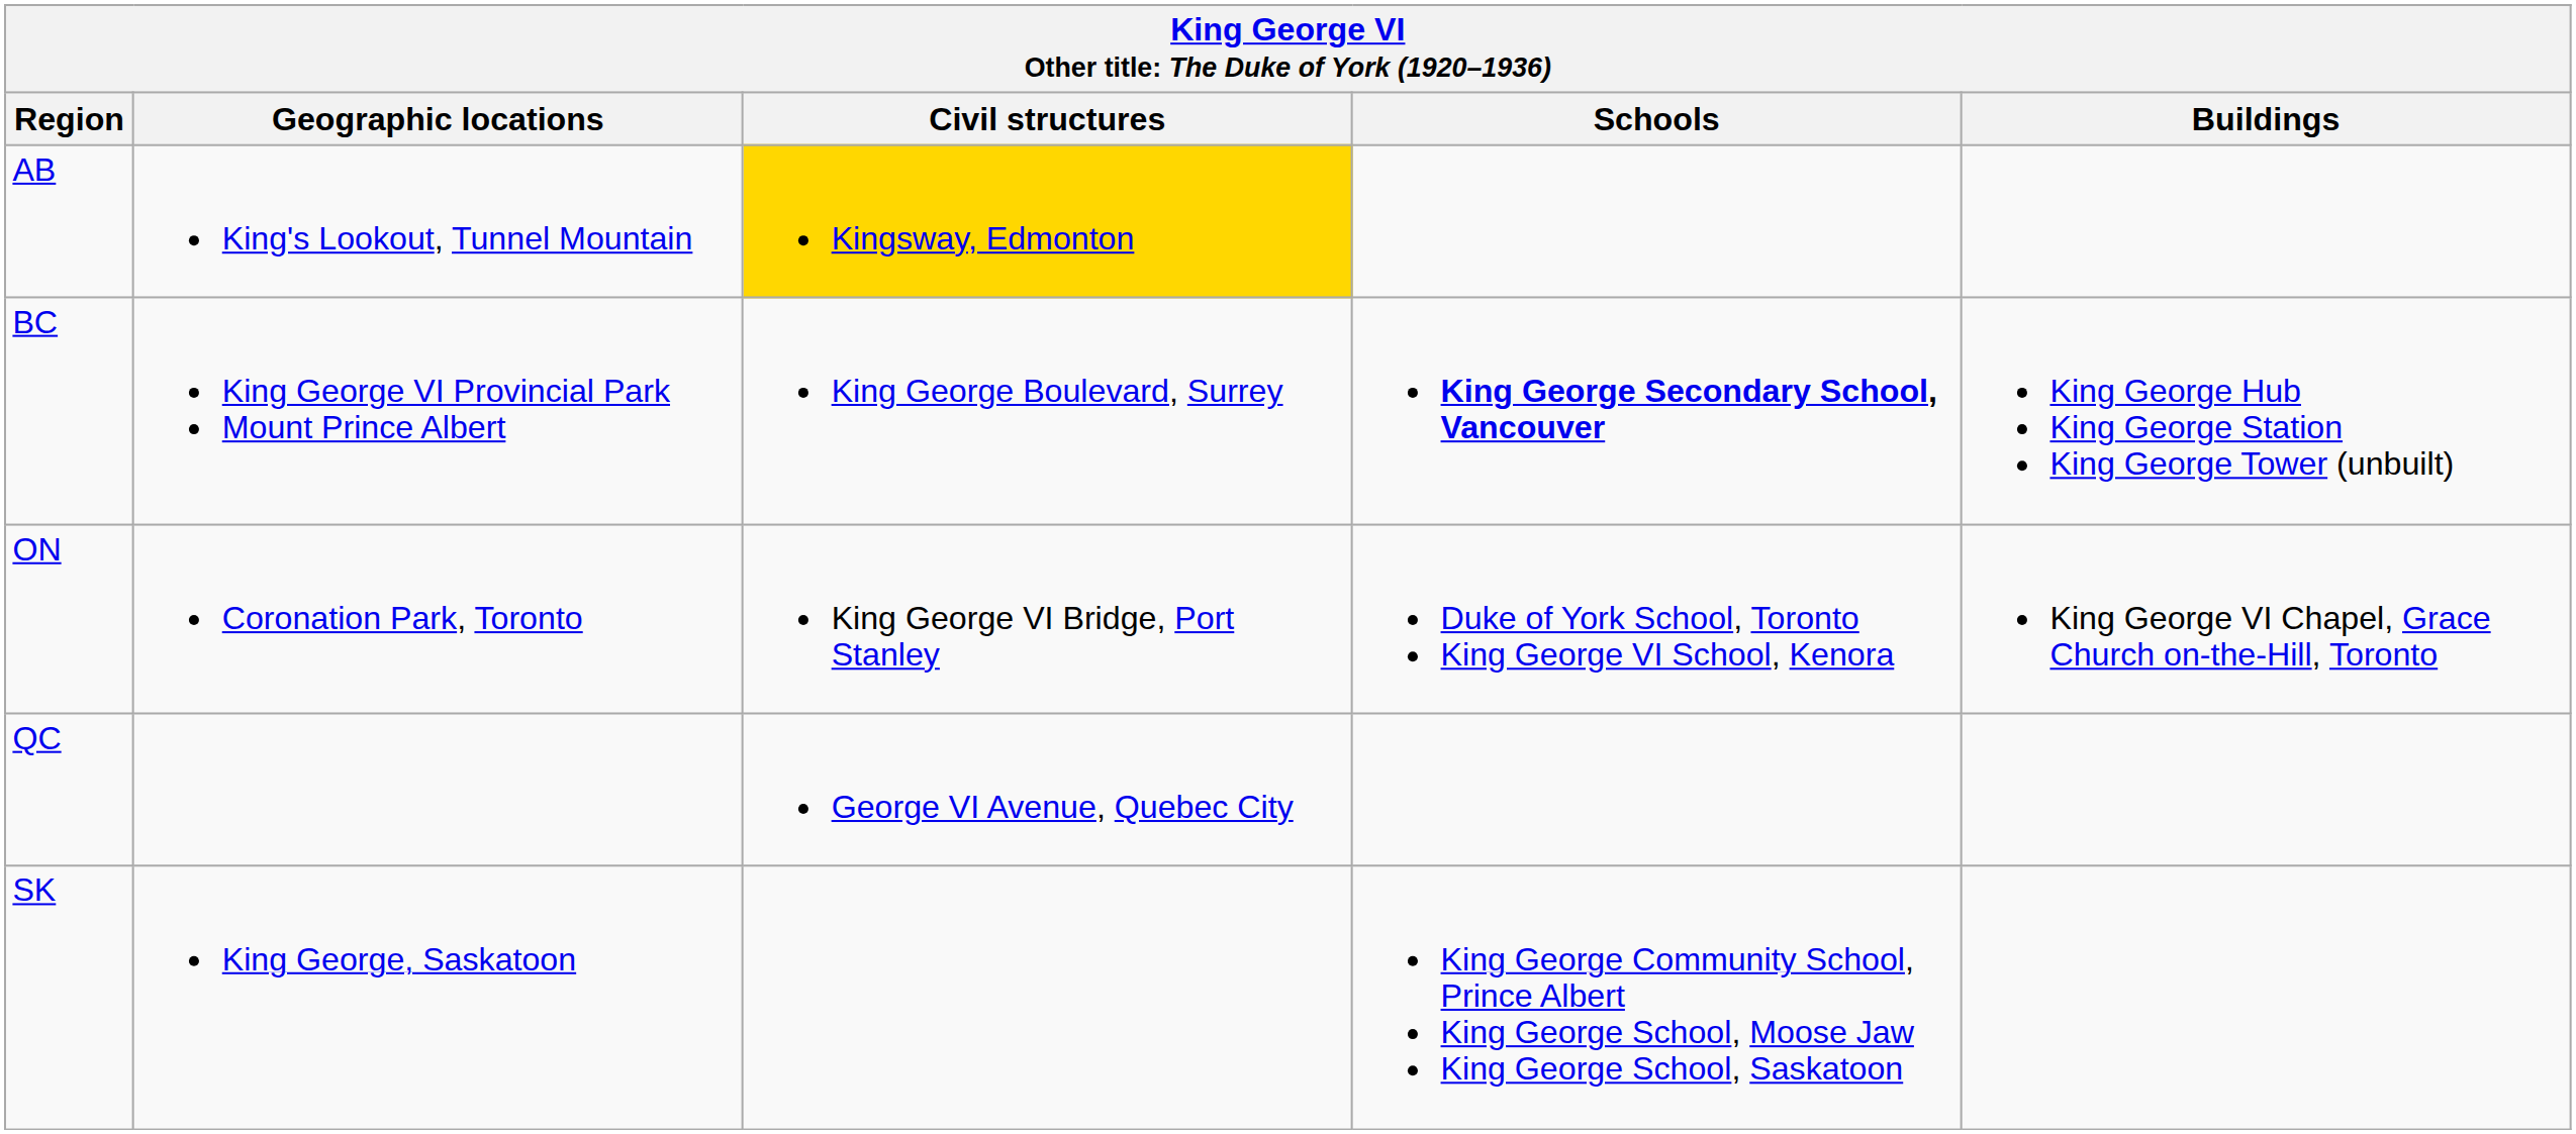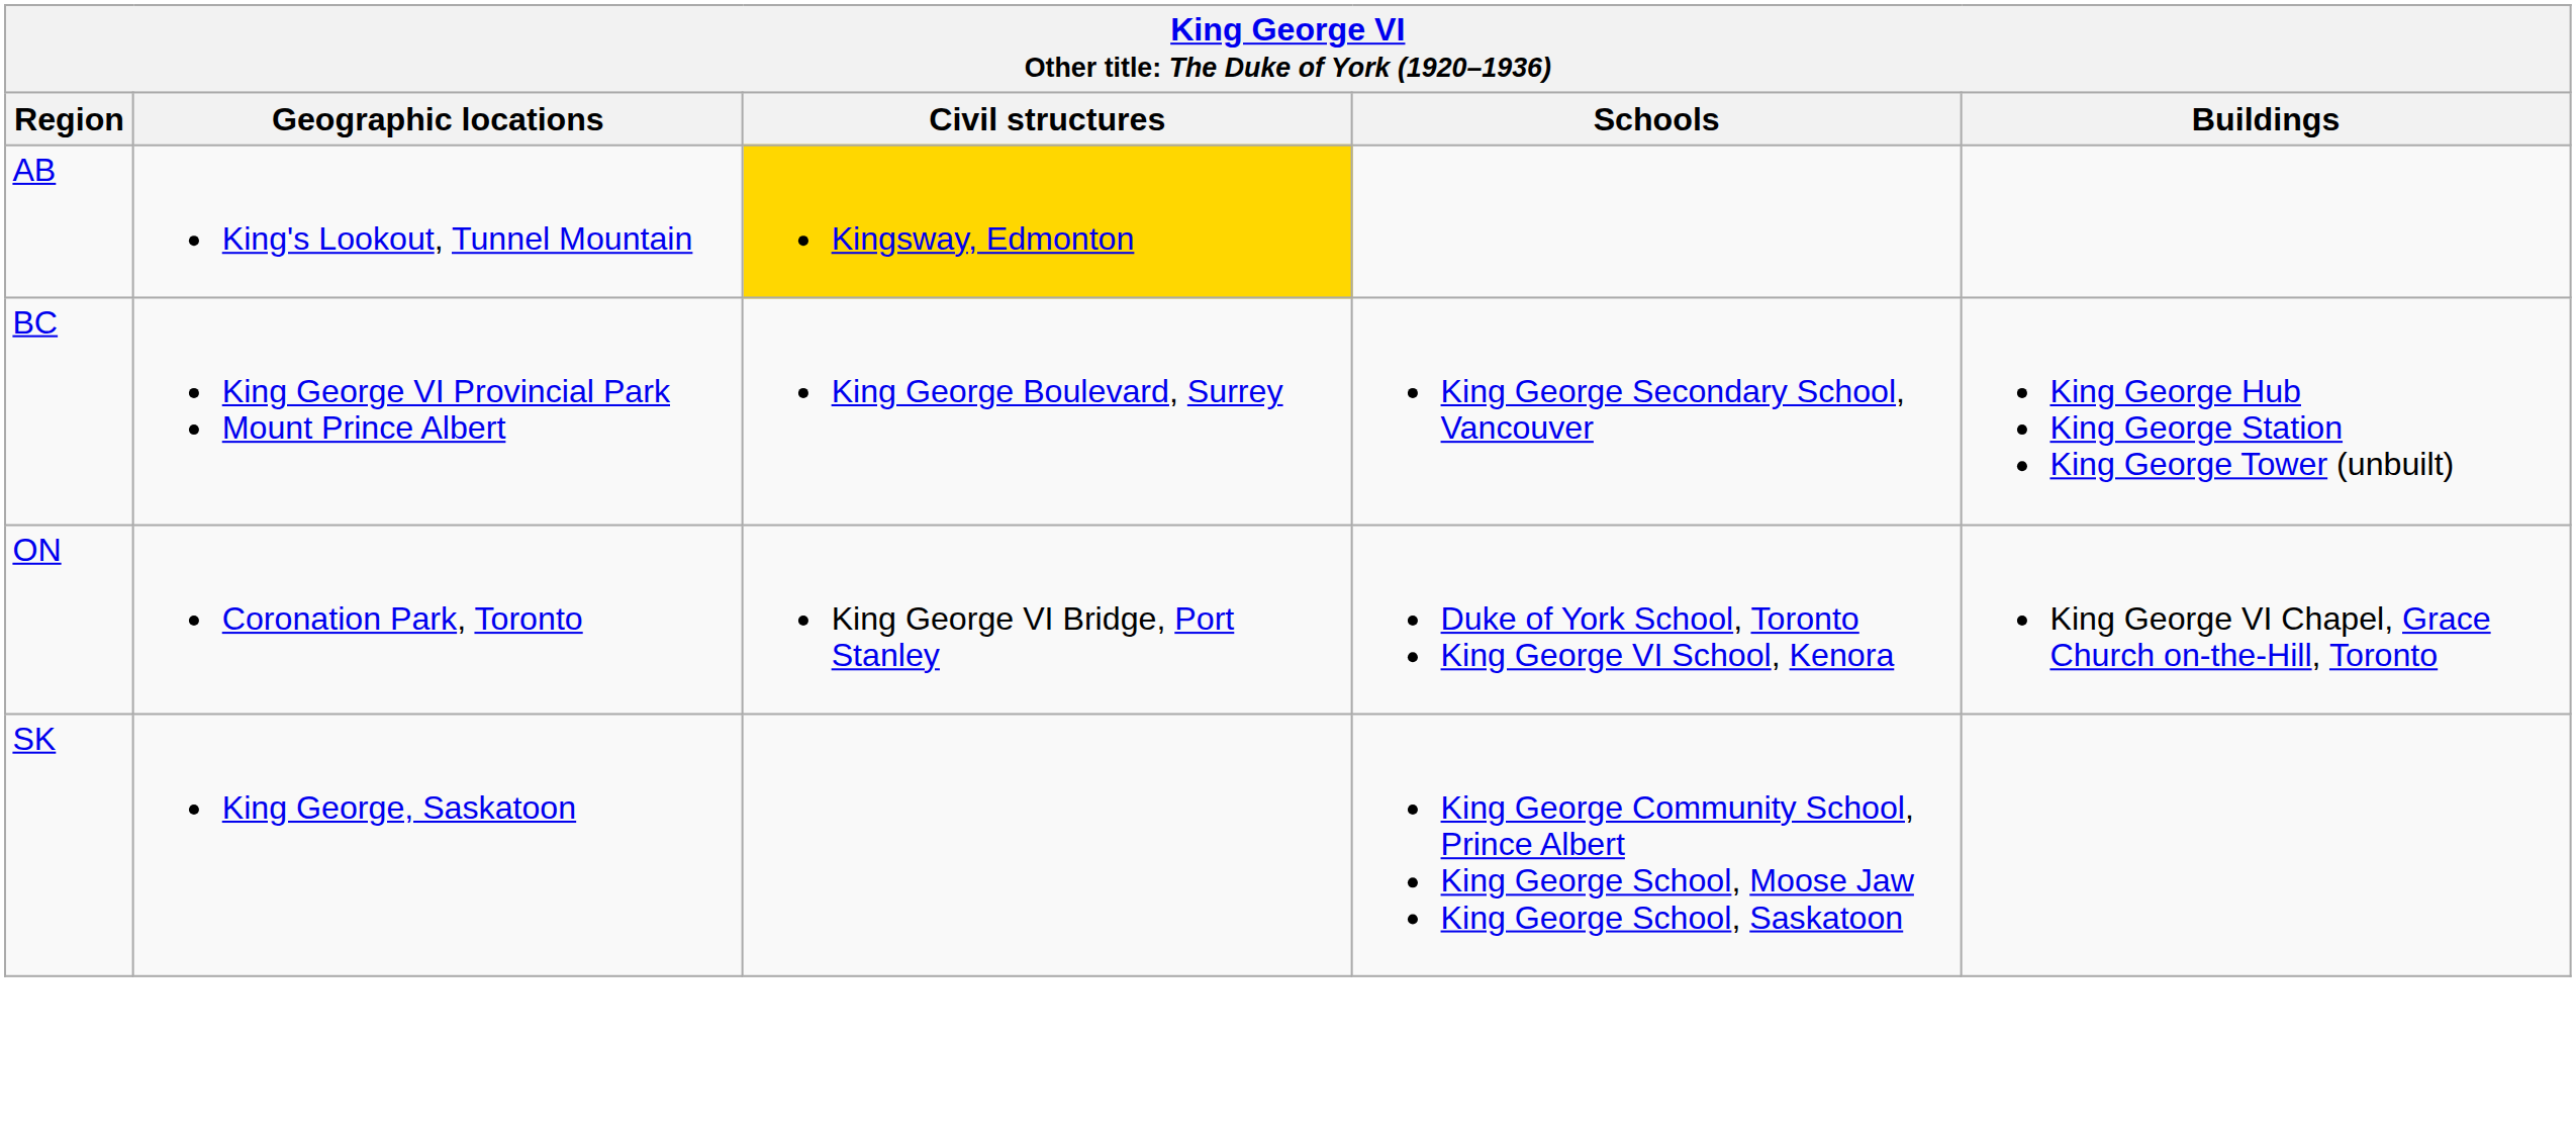BC | Schools: bold -> normal
- row: QC | George VI Avenue, Quebec City
